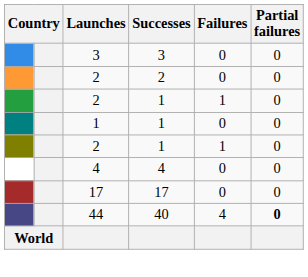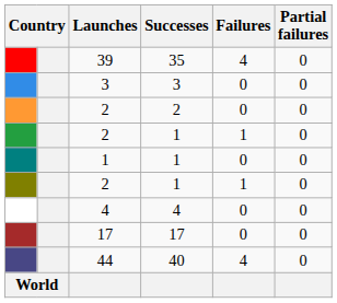+ row: 39 | 35 | 4 | 0
44 | Partial failures: bold -> normal
